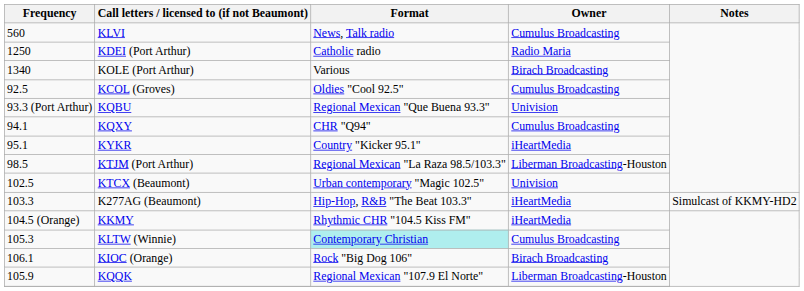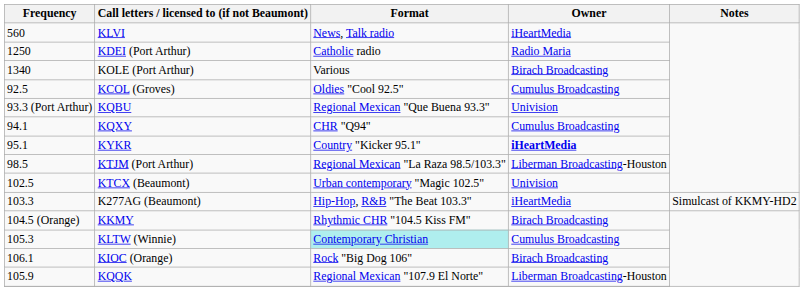KLVI | Owner: Cumulus Broadcasting -> iHeartMedia
KYKR | Owner: normal -> bold
KKMY | Owner: iHeartMedia -> Birach Broadcasting
